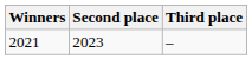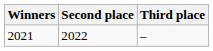2021 | Second place: 2023 -> 2022
